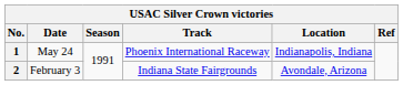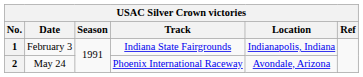1 | Date: May 24 -> February 3
1 | Track: Phoenix International Raceway -> Indiana State Fairgrounds
2 | Date: February 3 -> May 24
2 | Track: Indiana State Fairgrounds -> Phoenix International Raceway
